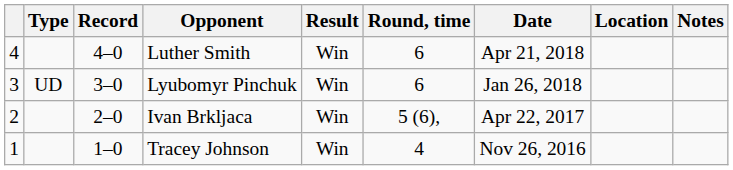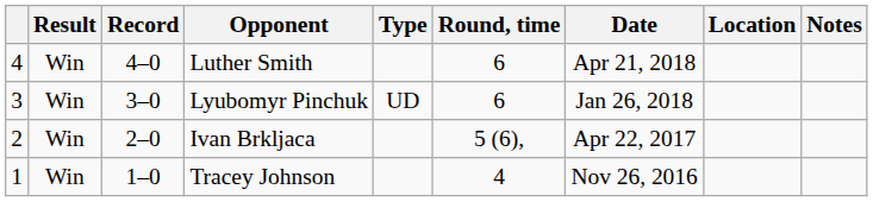columns swapped: Result <-> Type
